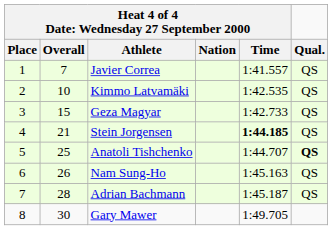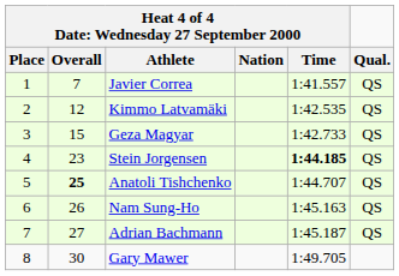Kimmo Latvamäki | column 2: 10 -> 12
Stein Jorgensen | column 2: 21 -> 23
Anatoli Tishchenko | column 2: normal -> bold
Anatoli Tishchenko | Qual.: bold -> normal
Adrian Bachmann | column 2: 28 -> 27
